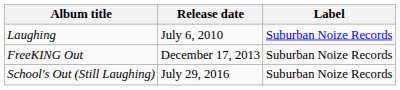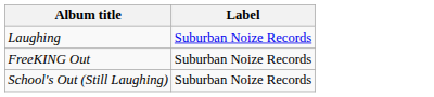- column: Release date | July 6, 2010 | December 17, 2013 | July 29, 2016
